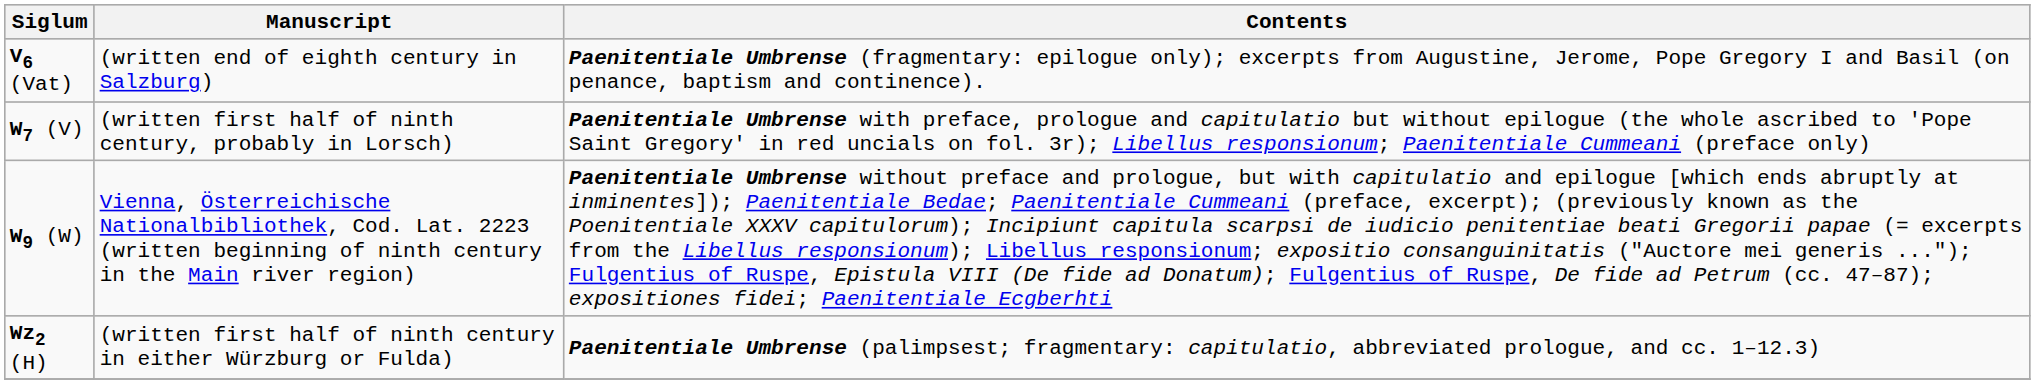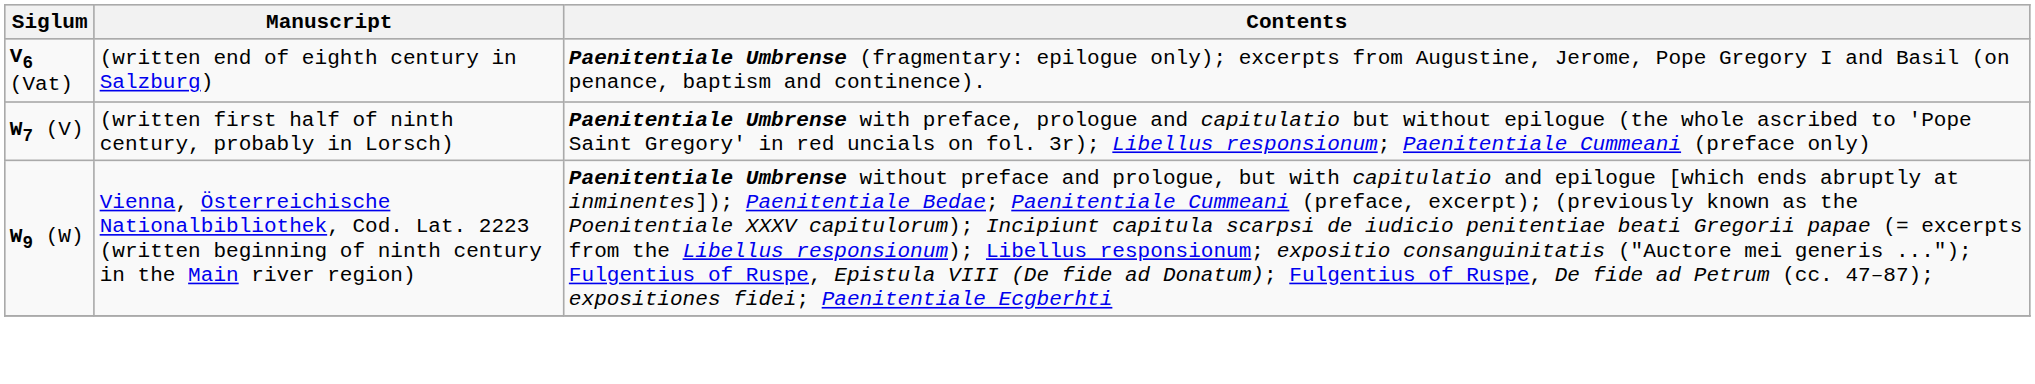- row: Wz2 (H) | (written first half of ninth century in either Würzburg or Fulda) | Paenitentiale Umbrense (palimpsest; fragmentary: capitulatio, abbreviated prologue, and cc. 1–12.3)
